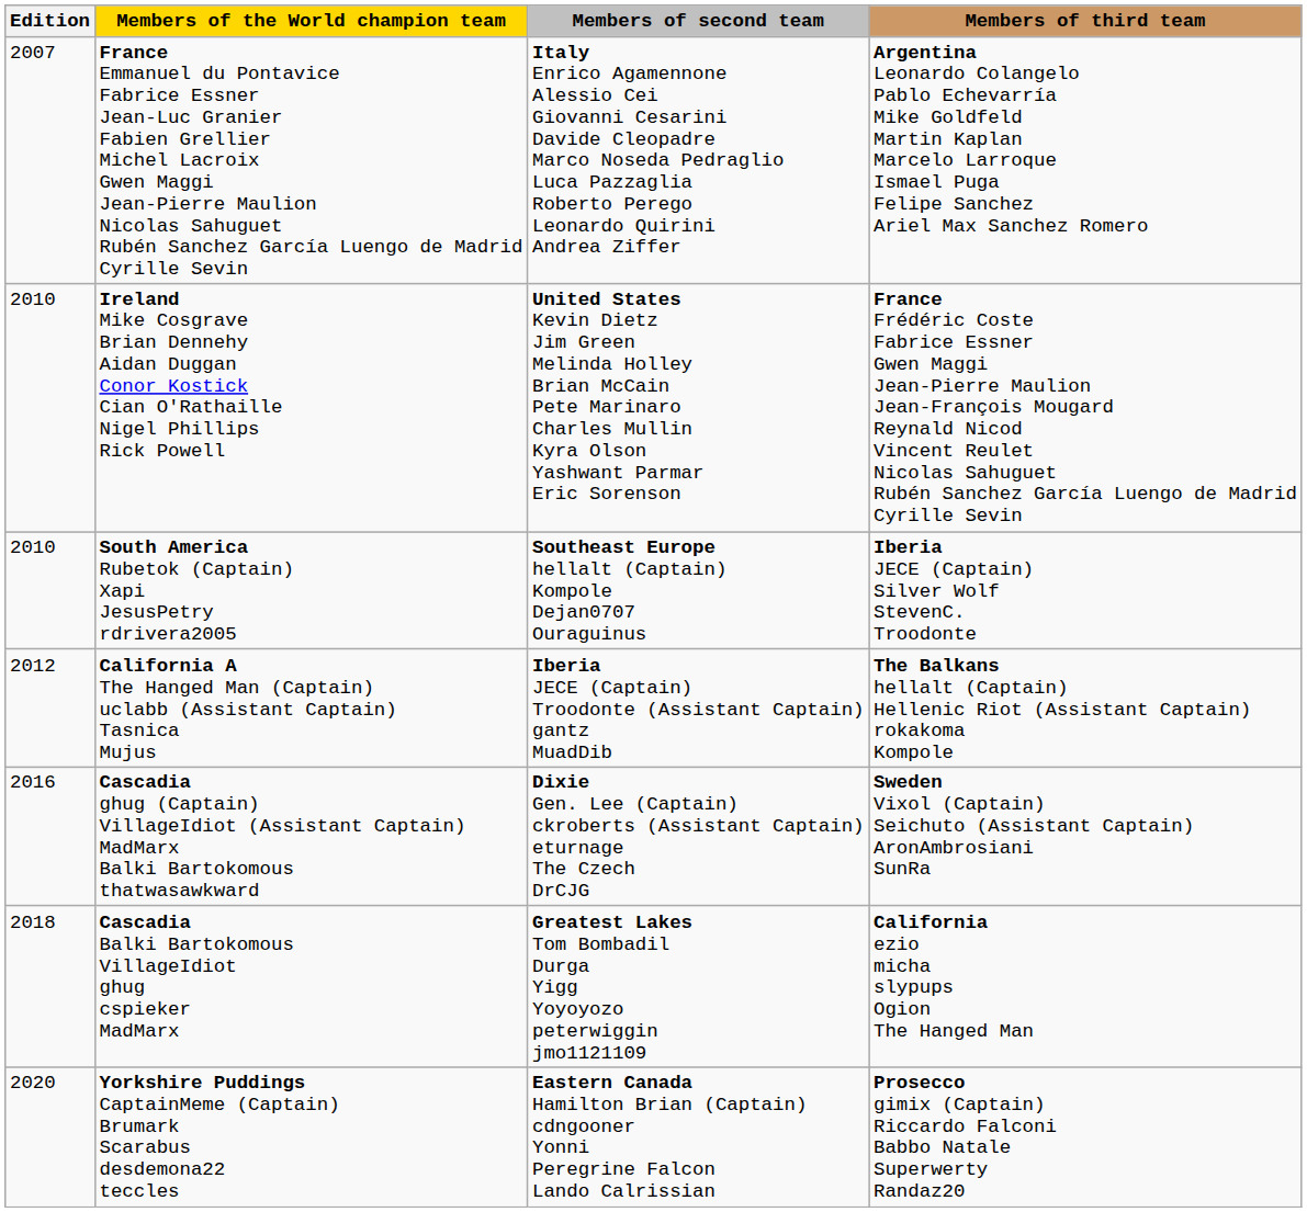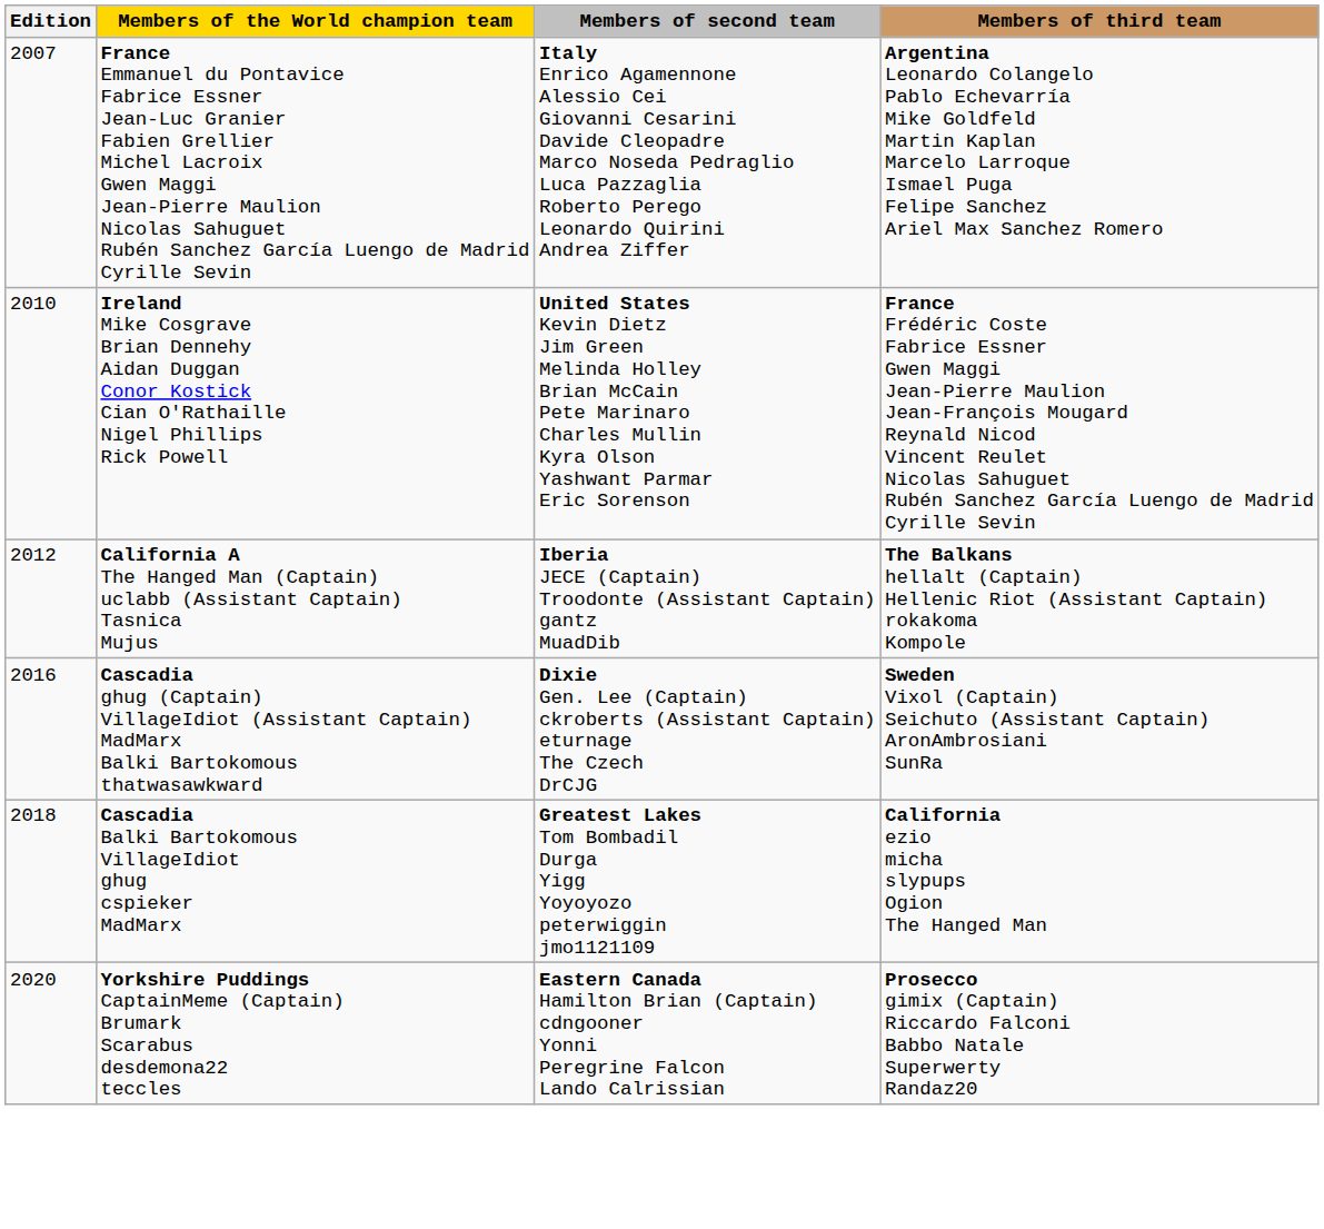- row: 2010 | South America Rubetok (Captain) Xapi JesusPetry rdrivera2005 | Southeast Europe hellalt (Captain) Kompole Dejan0707 Ouraguinus | Iberia JECE (Captain) Silver Wolf StevenC. Troodonte
